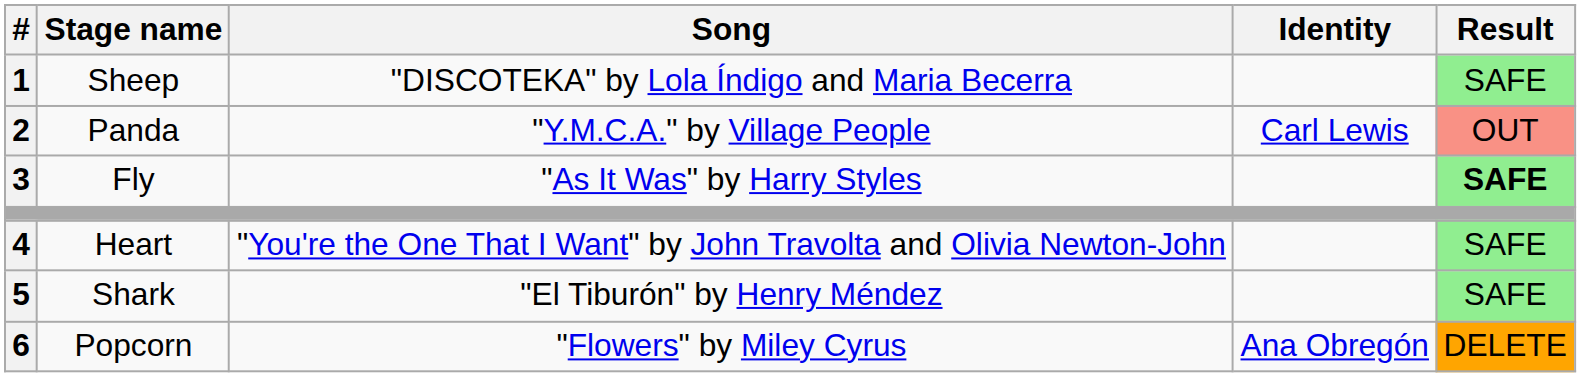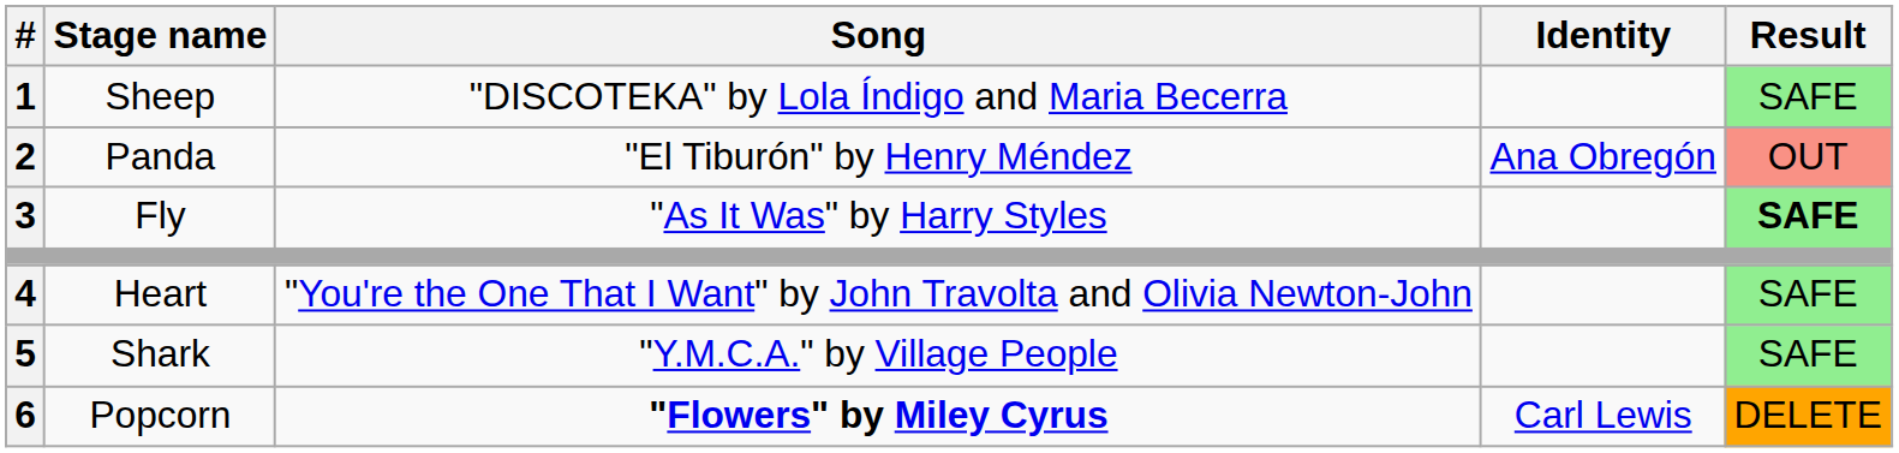Panda | Song: "Y.M.C.A." by Village People -> "El Tiburón" by Henry Méndez
Panda | Identity: Carl Lewis -> Ana Obregón
Shark | Song: "El Tiburón" by Henry Méndez -> "Y.M.C.A." by Village People
Popcorn | Song: normal -> bold
Popcorn | Identity: Ana Obregón -> Carl Lewis
